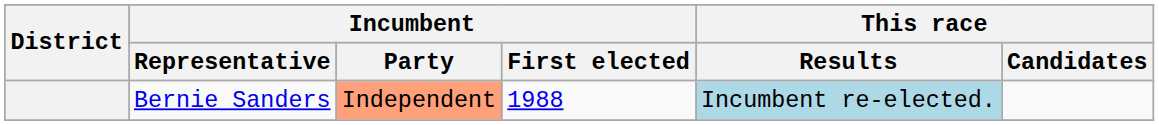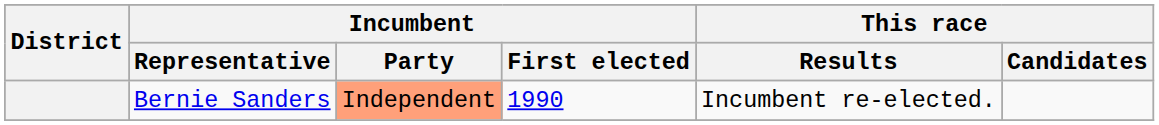Bernie Sanders | Incumbent / First elected: 1988 -> 1990
Bernie Sanders | This race / Results: lightblue background -> no background
